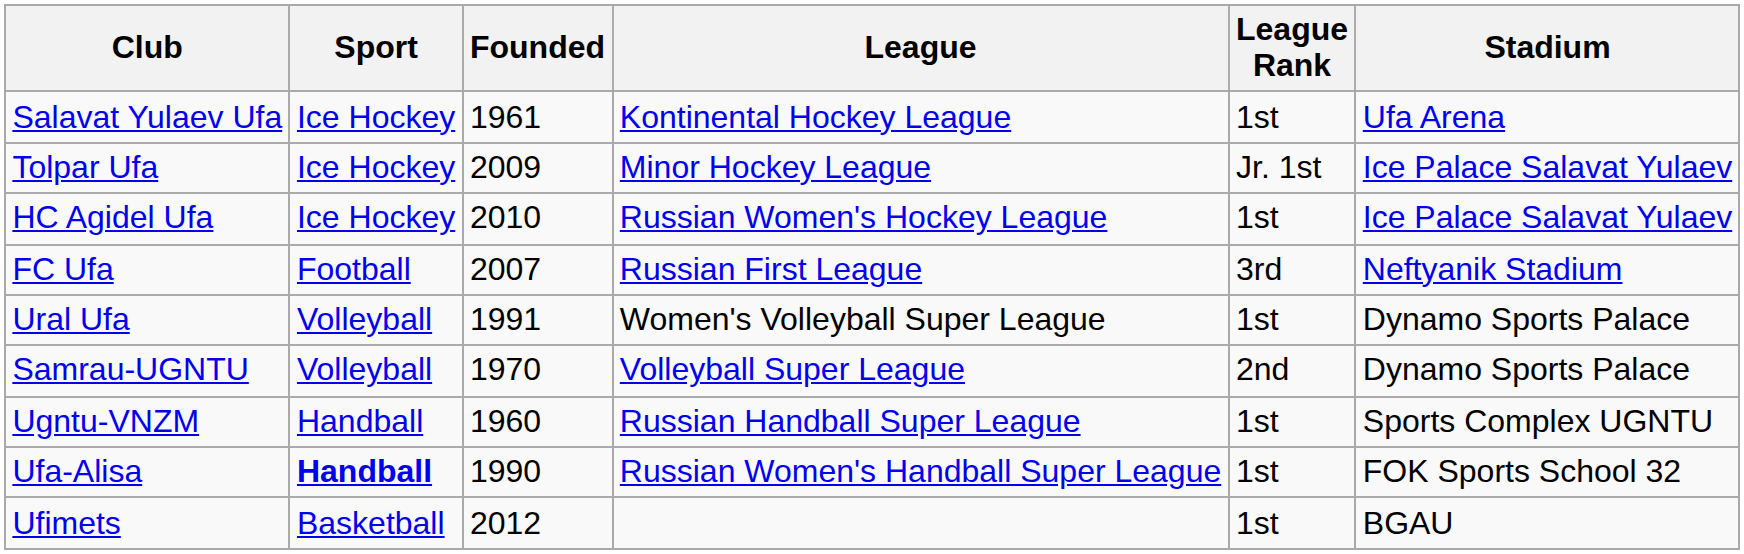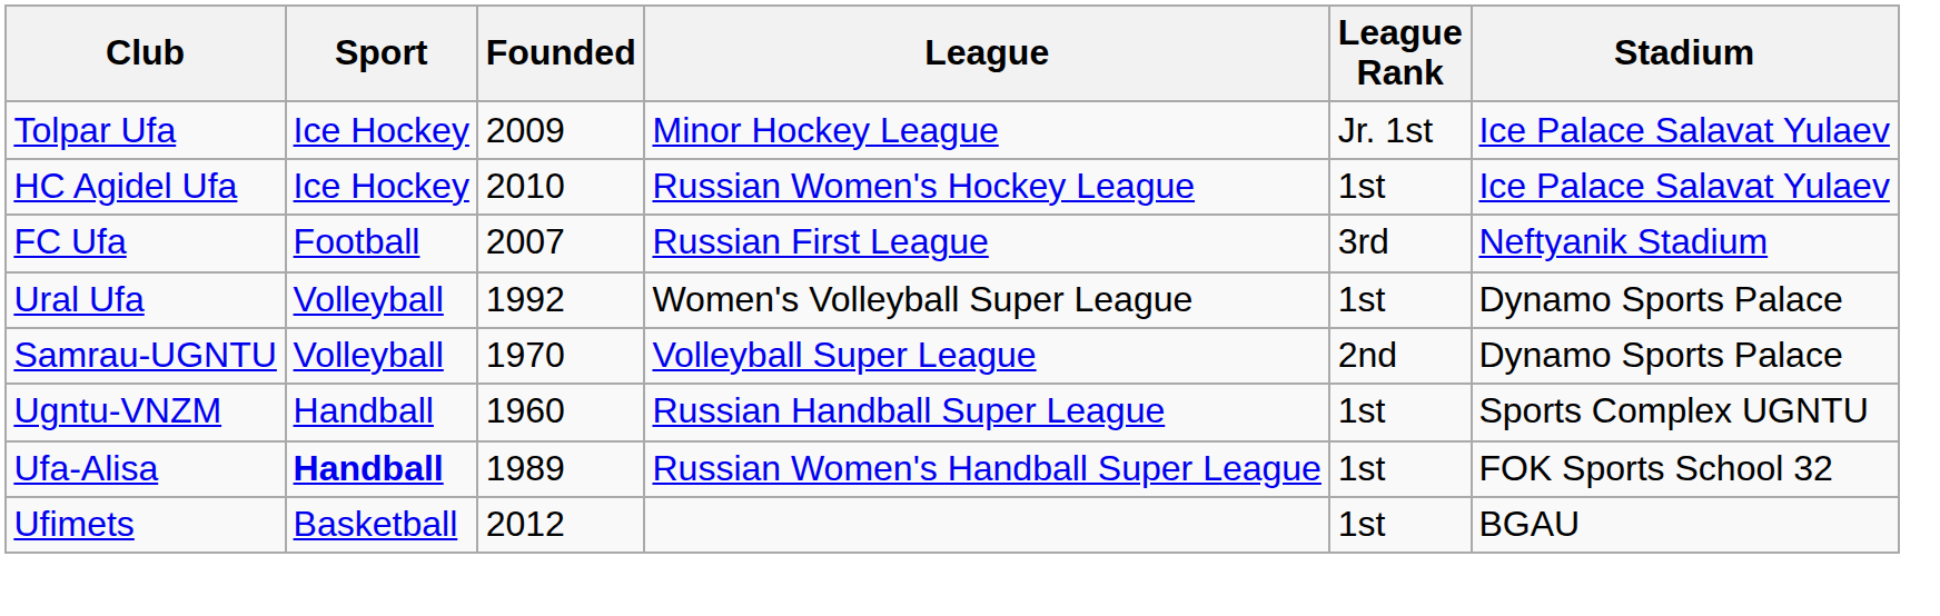- row: Salavat Yulaev Ufa | Ice Hockey | 1961 | Kontinental Hockey League | 1st | Ufa Arena
Ural Ufa | Founded: 1991 -> 1992
Ufa-Alisa | Founded: 1990 -> 1989
